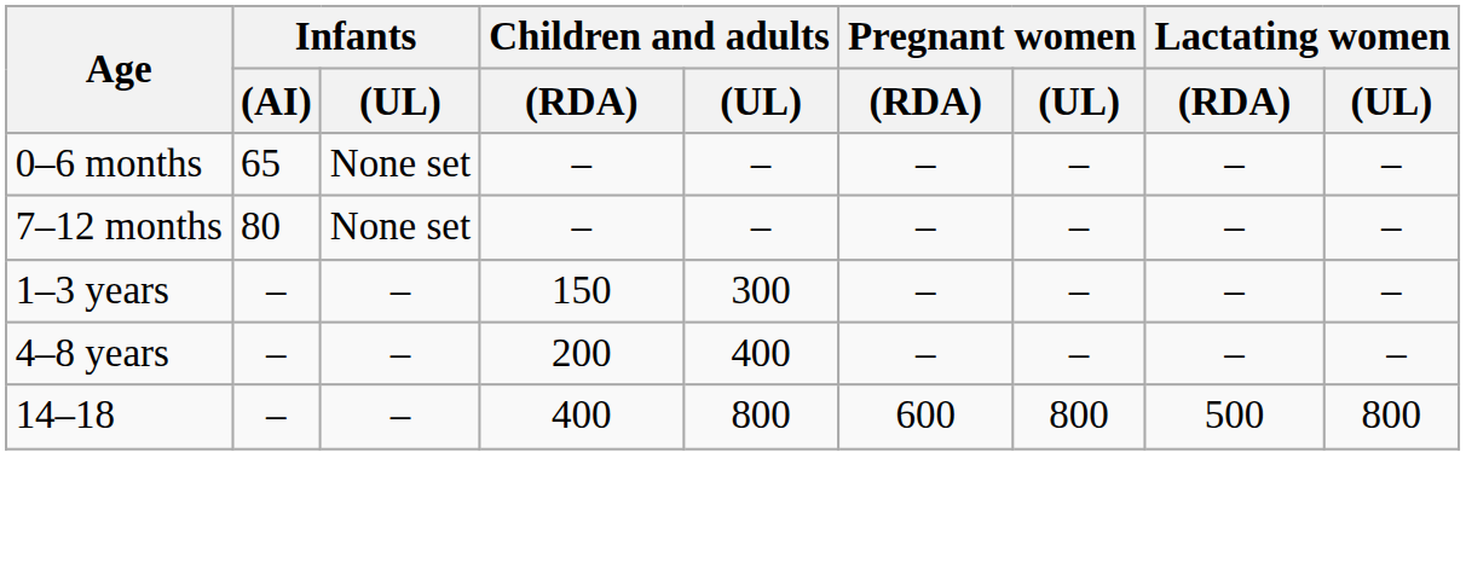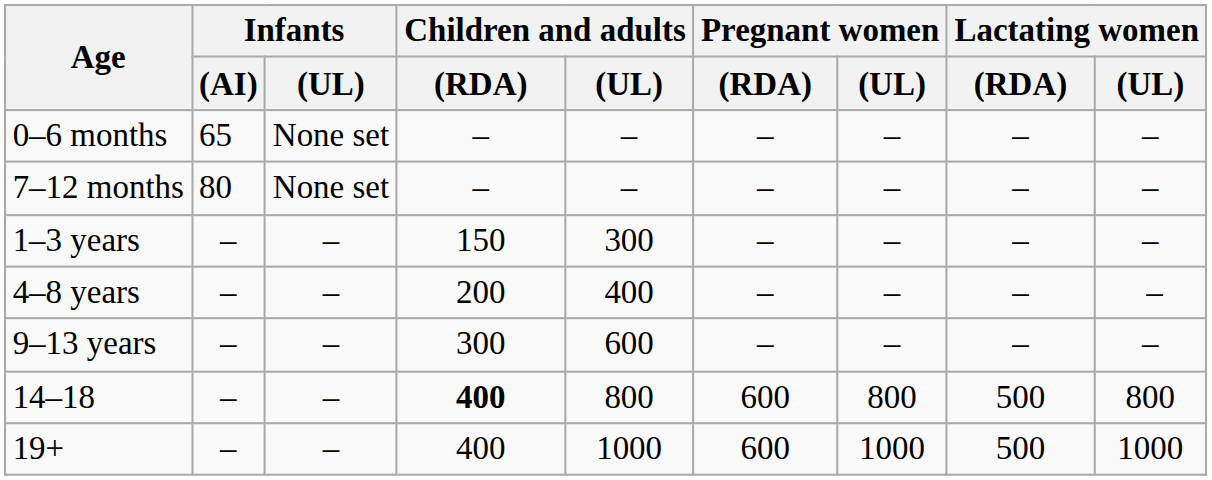+ row: 9–13 years | – | – | 300 | 600 | – | – | – | –
14–18 | Children and adults / (RDA): normal -> bold
+ row: 19+ | – | – | 400 | 1000 | 600 | 1000 | 500 | 1000
